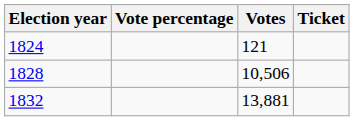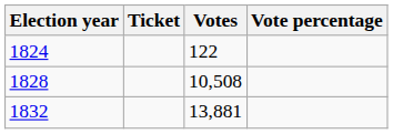columns swapped: Vote percentage <-> Ticket
1824 | Votes: 121 -> 122
1828 | Votes: 10,506 -> 10,508
